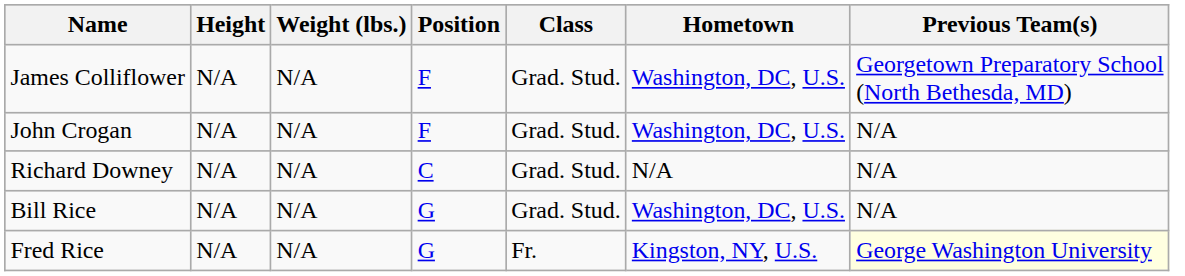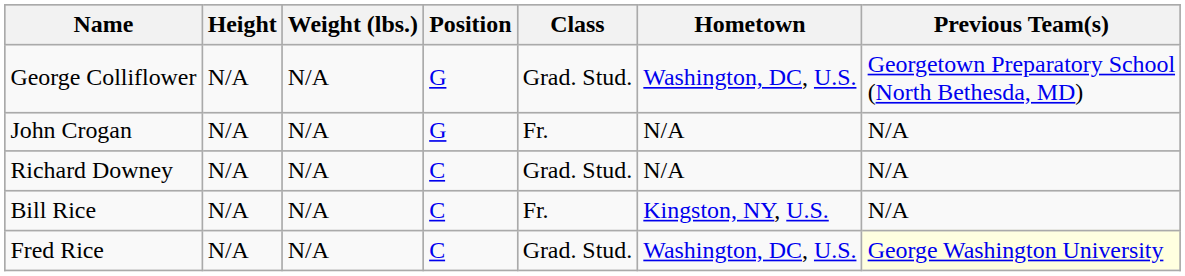+ row: George Colliflower | N/A | N/A | G | Grad. Stud. | Washington, DC, U.S. | Georgetown Preparatory School (North Bethesda, MD)
- row: James Colliflower | N/A | N/A | F | Grad. Stud. | Washington, DC, U.S. | Georgetown Preparatory School (North Bethesda, MD)
John Crogan | Position: F -> G
John Crogan | Class: Grad. Stud. -> Fr.
John Crogan | Hometown: Washington, DC, U.S. -> N/A
Bill Rice | Position: G -> C
Bill Rice | Class: Grad. Stud. -> Fr.
Bill Rice | Hometown: Washington, DC, U.S. -> Kingston, NY, U.S.
Fred Rice | Position: G -> C
Fred Rice | Class: Fr. -> Grad. Stud.
Fred Rice | Hometown: Kingston, NY, U.S. -> Washington, DC, U.S.
